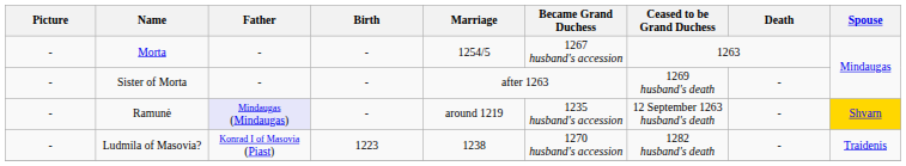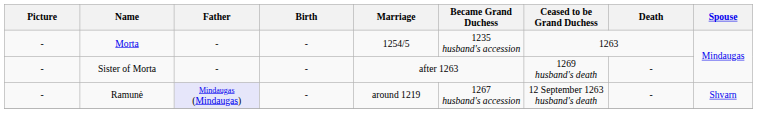Morta | Became Grand Duchess: 1267 husband's accession -> 1235 husband's accession
Ramunė | Became Grand Duchess: 1235 husband's accession -> 1267 husband's accession
Ramunė | Spouse: gold background -> no background
- row: - | Ludmila of Masovia? | Konrad I of Masovia (Piast) | 1223 | 1238 | 1270 husband's accession | 1282 husband's death | - | Traidenis
